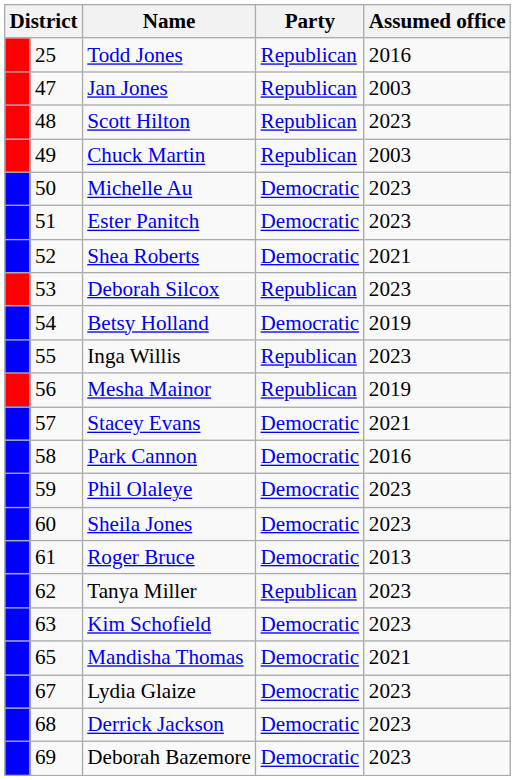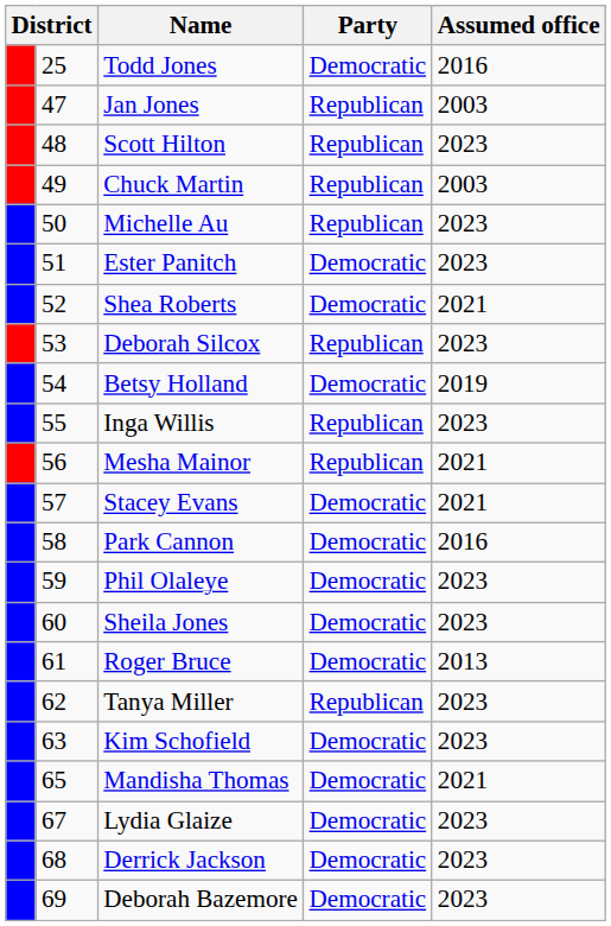Todd Jones | Party: Republican -> Democratic
Michelle Au | Party: Democratic -> Republican
Mesha Mainor | Assumed office: 2019 -> 2021
